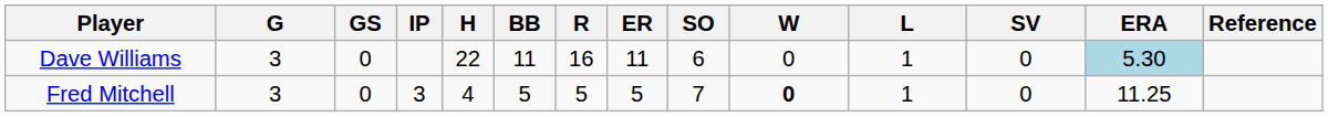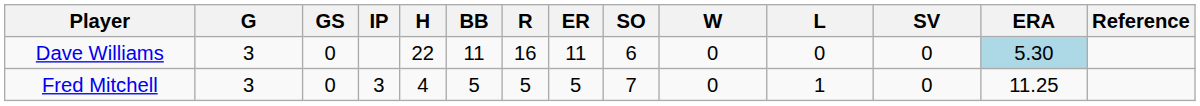Dave Williams | L: 1 -> 0
Fred Mitchell | W: bold -> normal
